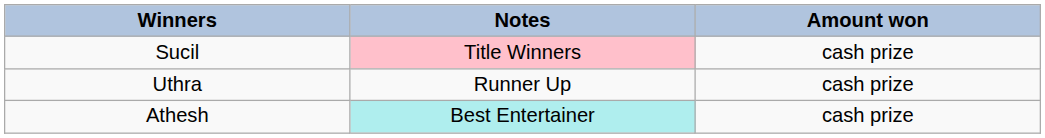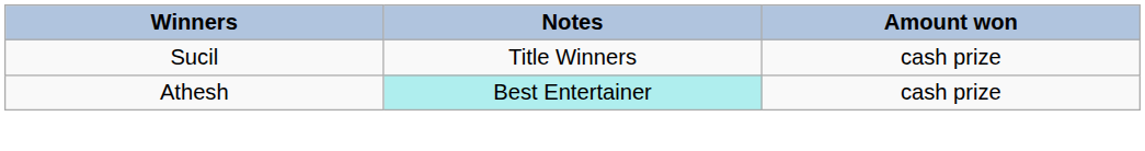Sucil | Notes: pink background -> no background
- row: Uthra | Runner Up | cash prize
